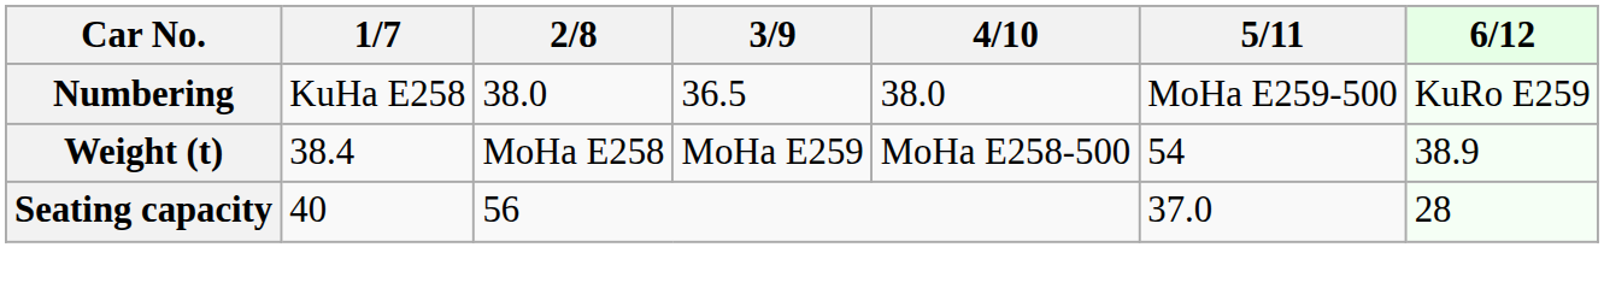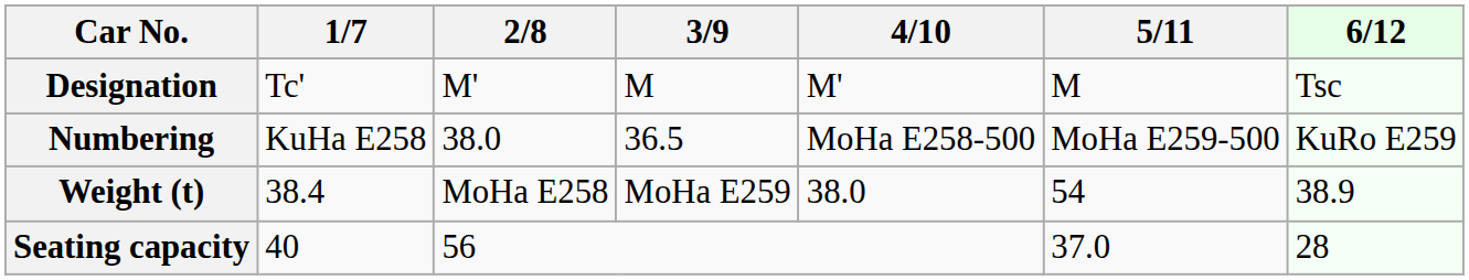+ row: Designation | Tc' | M' | M | M' | M | Tsc
Numbering | 4/10: 38.0 -> MoHa E258-500
Weight (t) | 4/10: MoHa E258-500 -> 38.0
